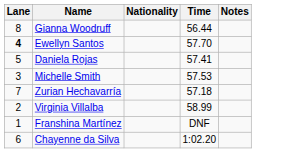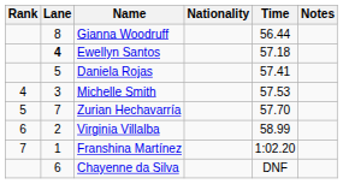+ column: Rank | 4 | 5 | 6 | 7
Ewellyn Santos | Time: 57.70 -> 57.18
Zurian Hechavarría | Time: 57.18 -> 57.70
Franshina Martínez | Time: DNF -> 1:02.20
Chayenne da Silva | Time: 1:02.20 -> DNF
